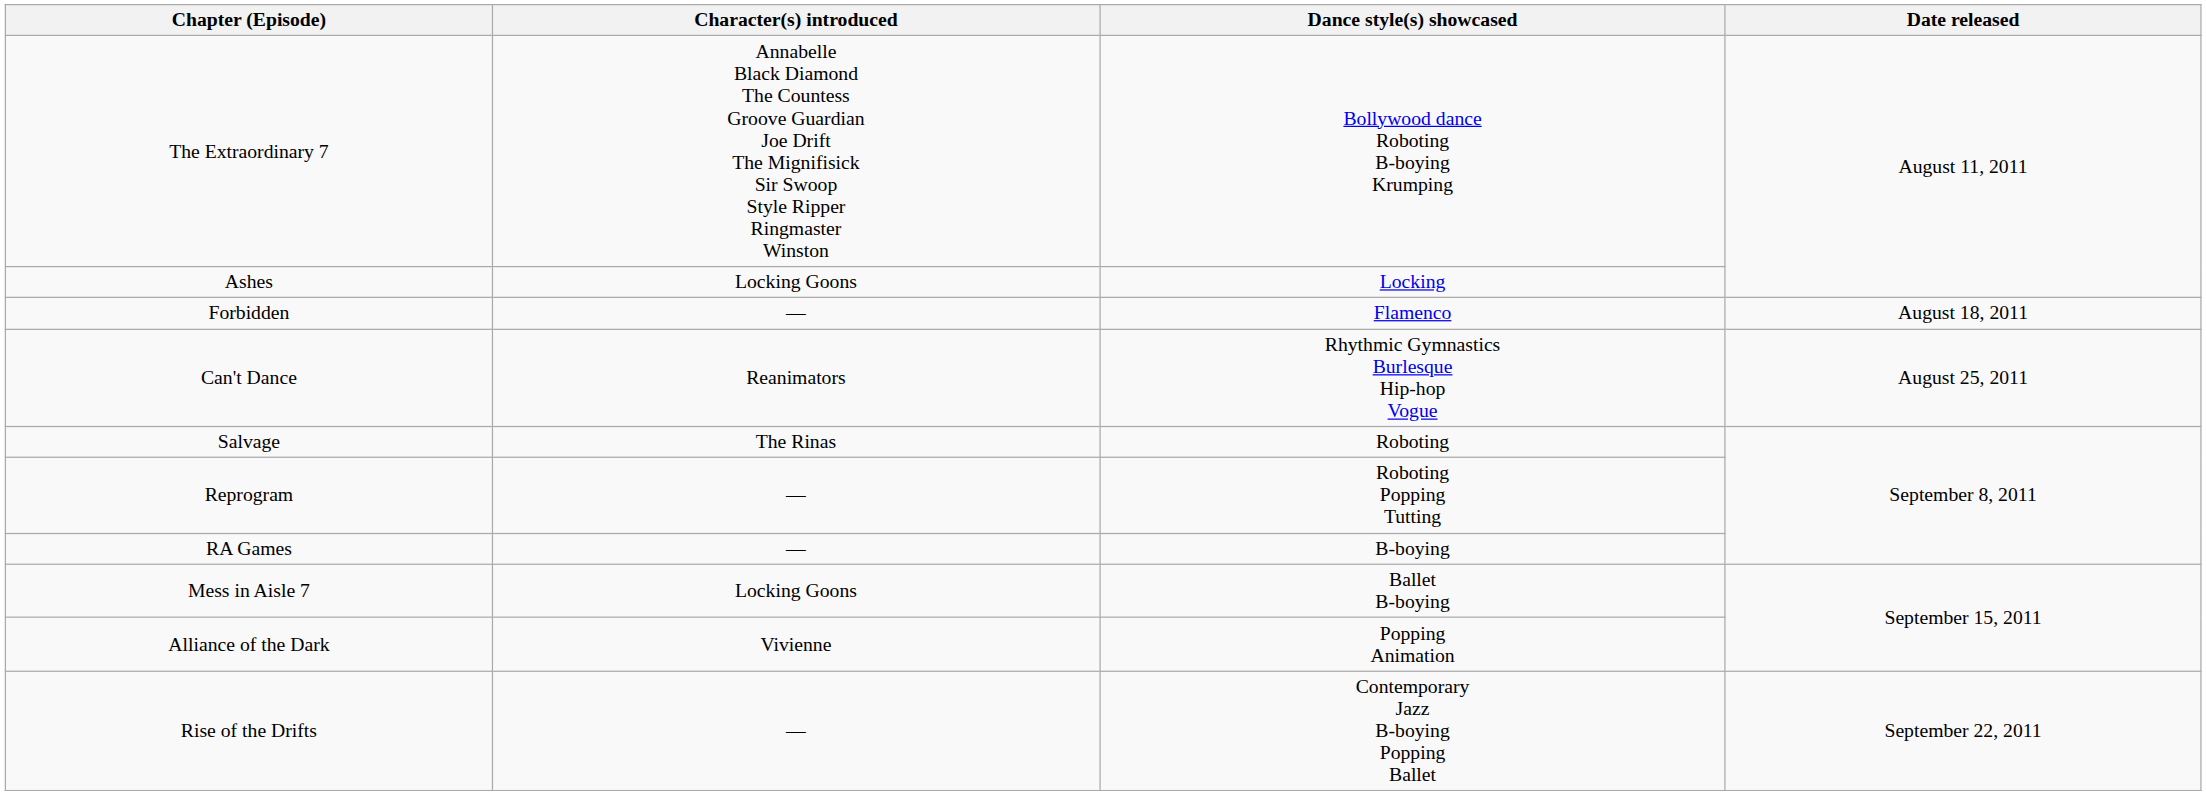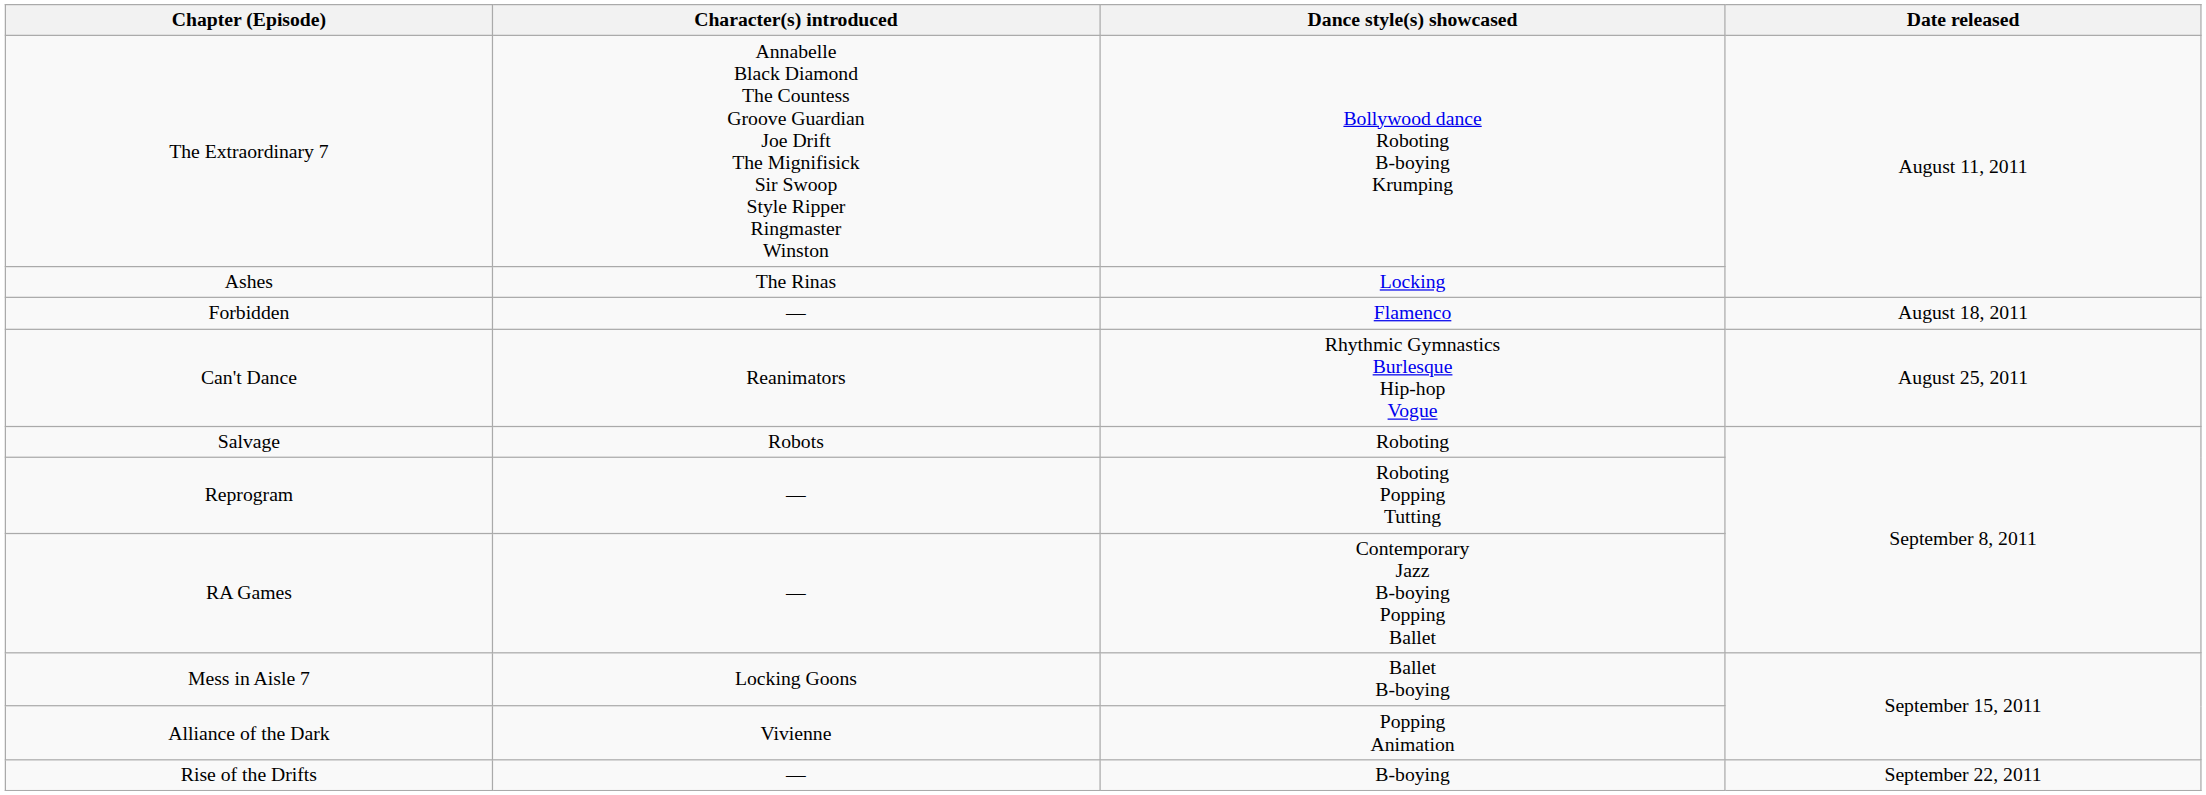Ashes | Character(s) introduced: Locking Goons -> The Rinas
Salvage | Character(s) introduced: The Rinas -> Robots
RA Games | Dance style(s) showcased: B-boying -> Contemporary Jazz B-boying Popping Ballet
Rise of the Drifts | Dance style(s) showcased: Contemporary Jazz B-boying Popping Ballet -> B-boying
